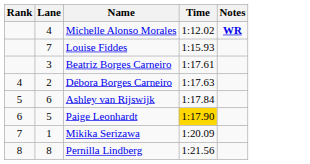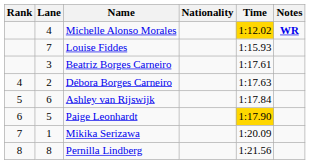+ column: Nationality
Michelle Alonso Morales | Time: no background -> gold background
